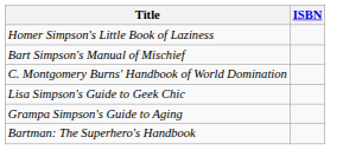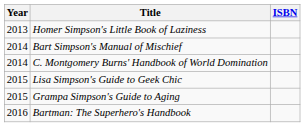+ column: Year | 2013 | 2014 | 2014 | 2015 | 2015 | 2016
